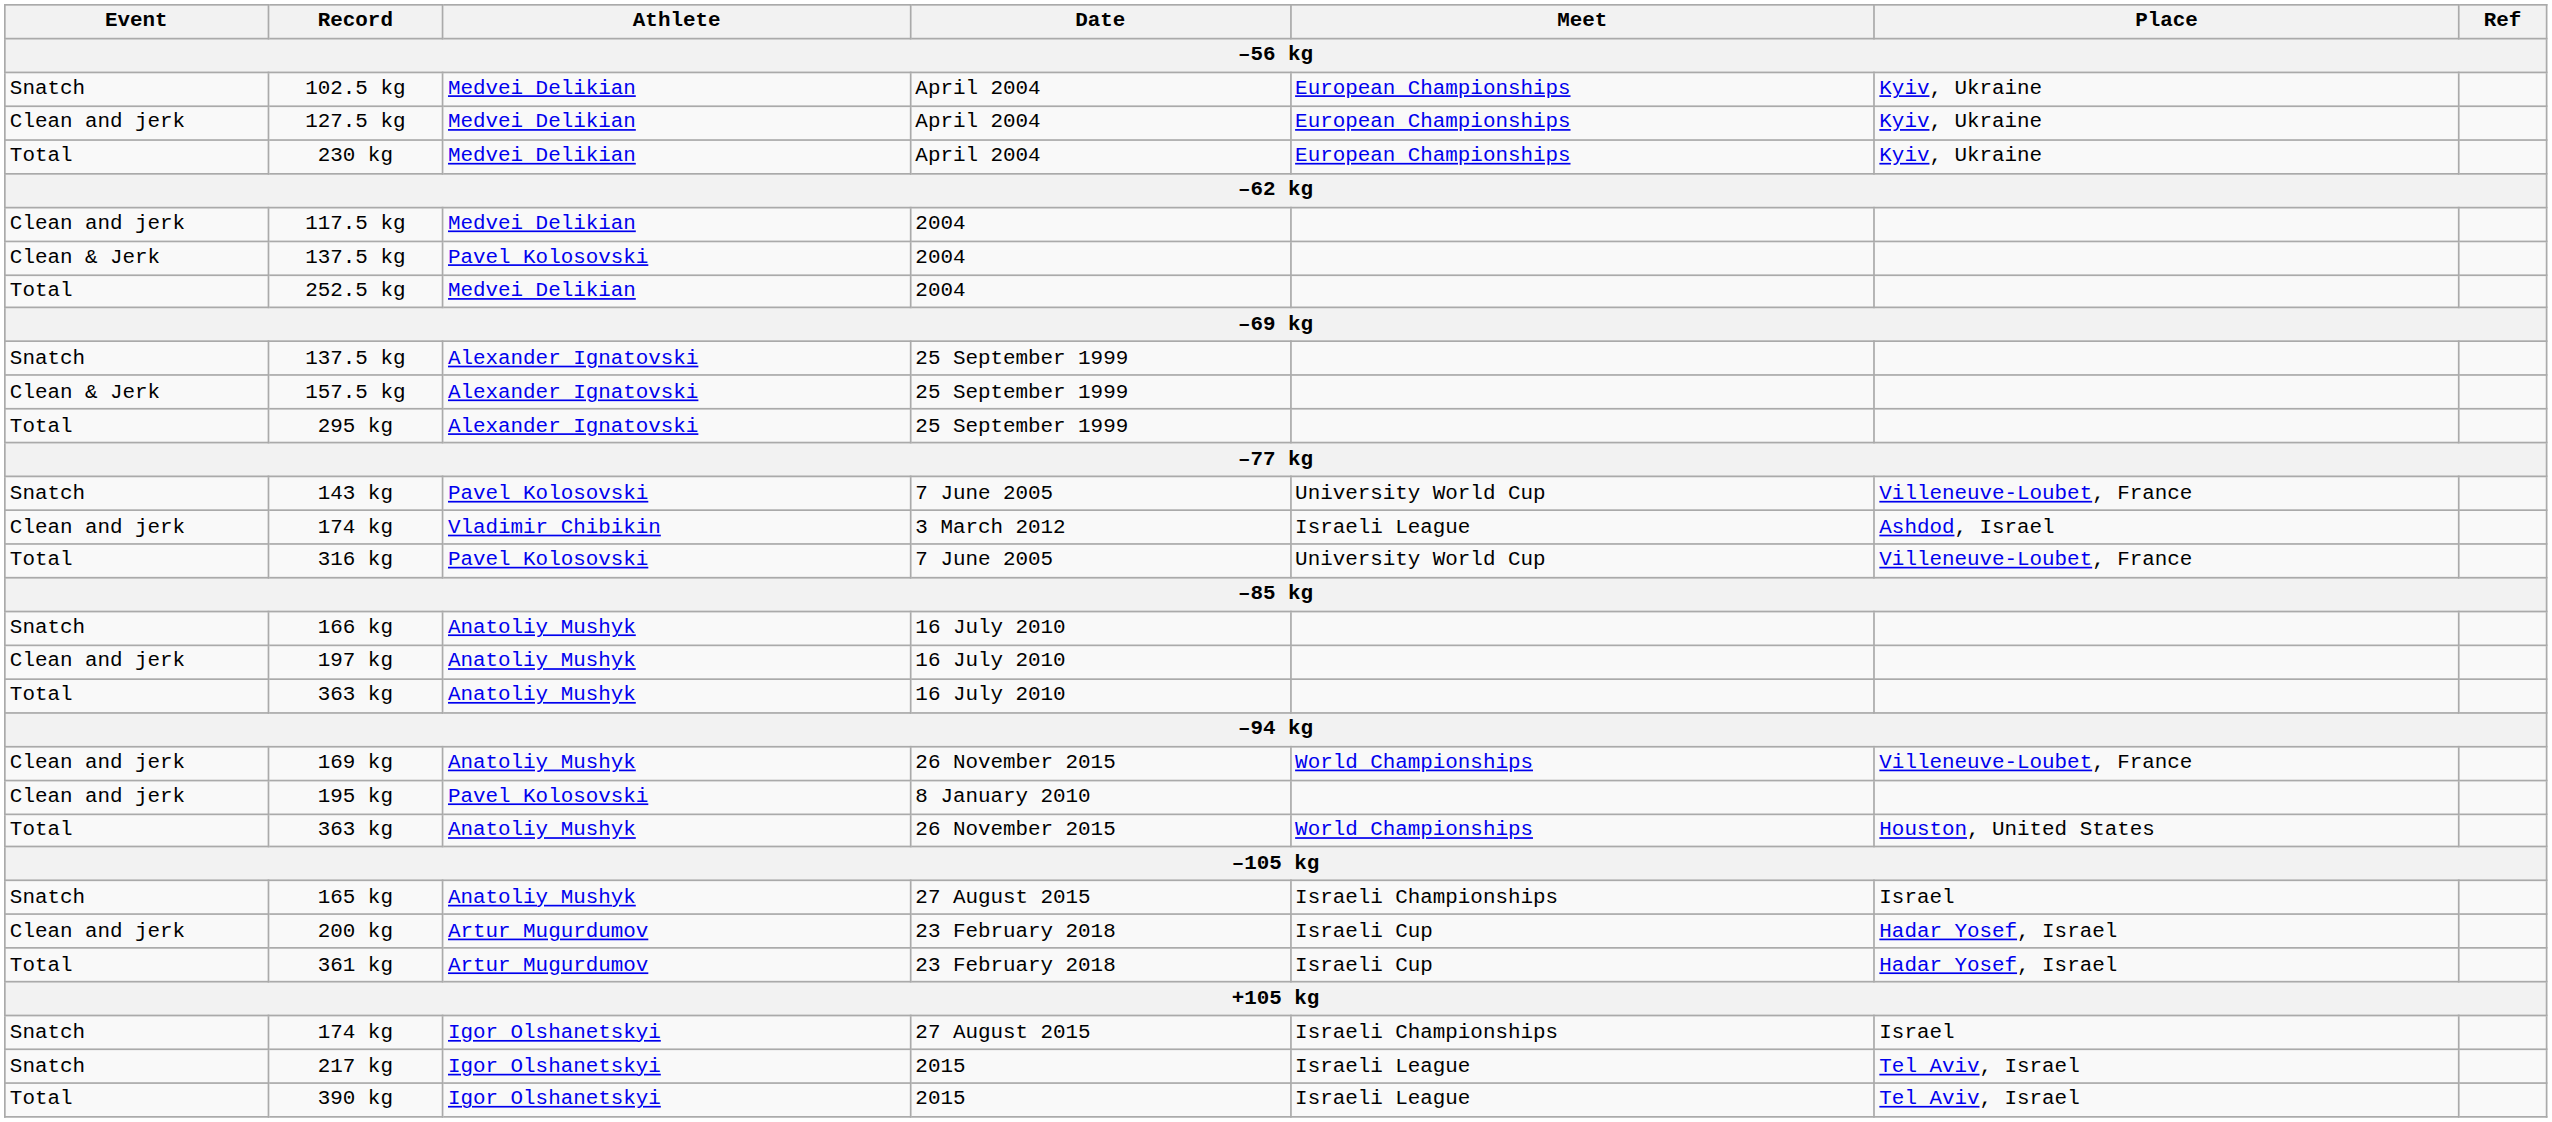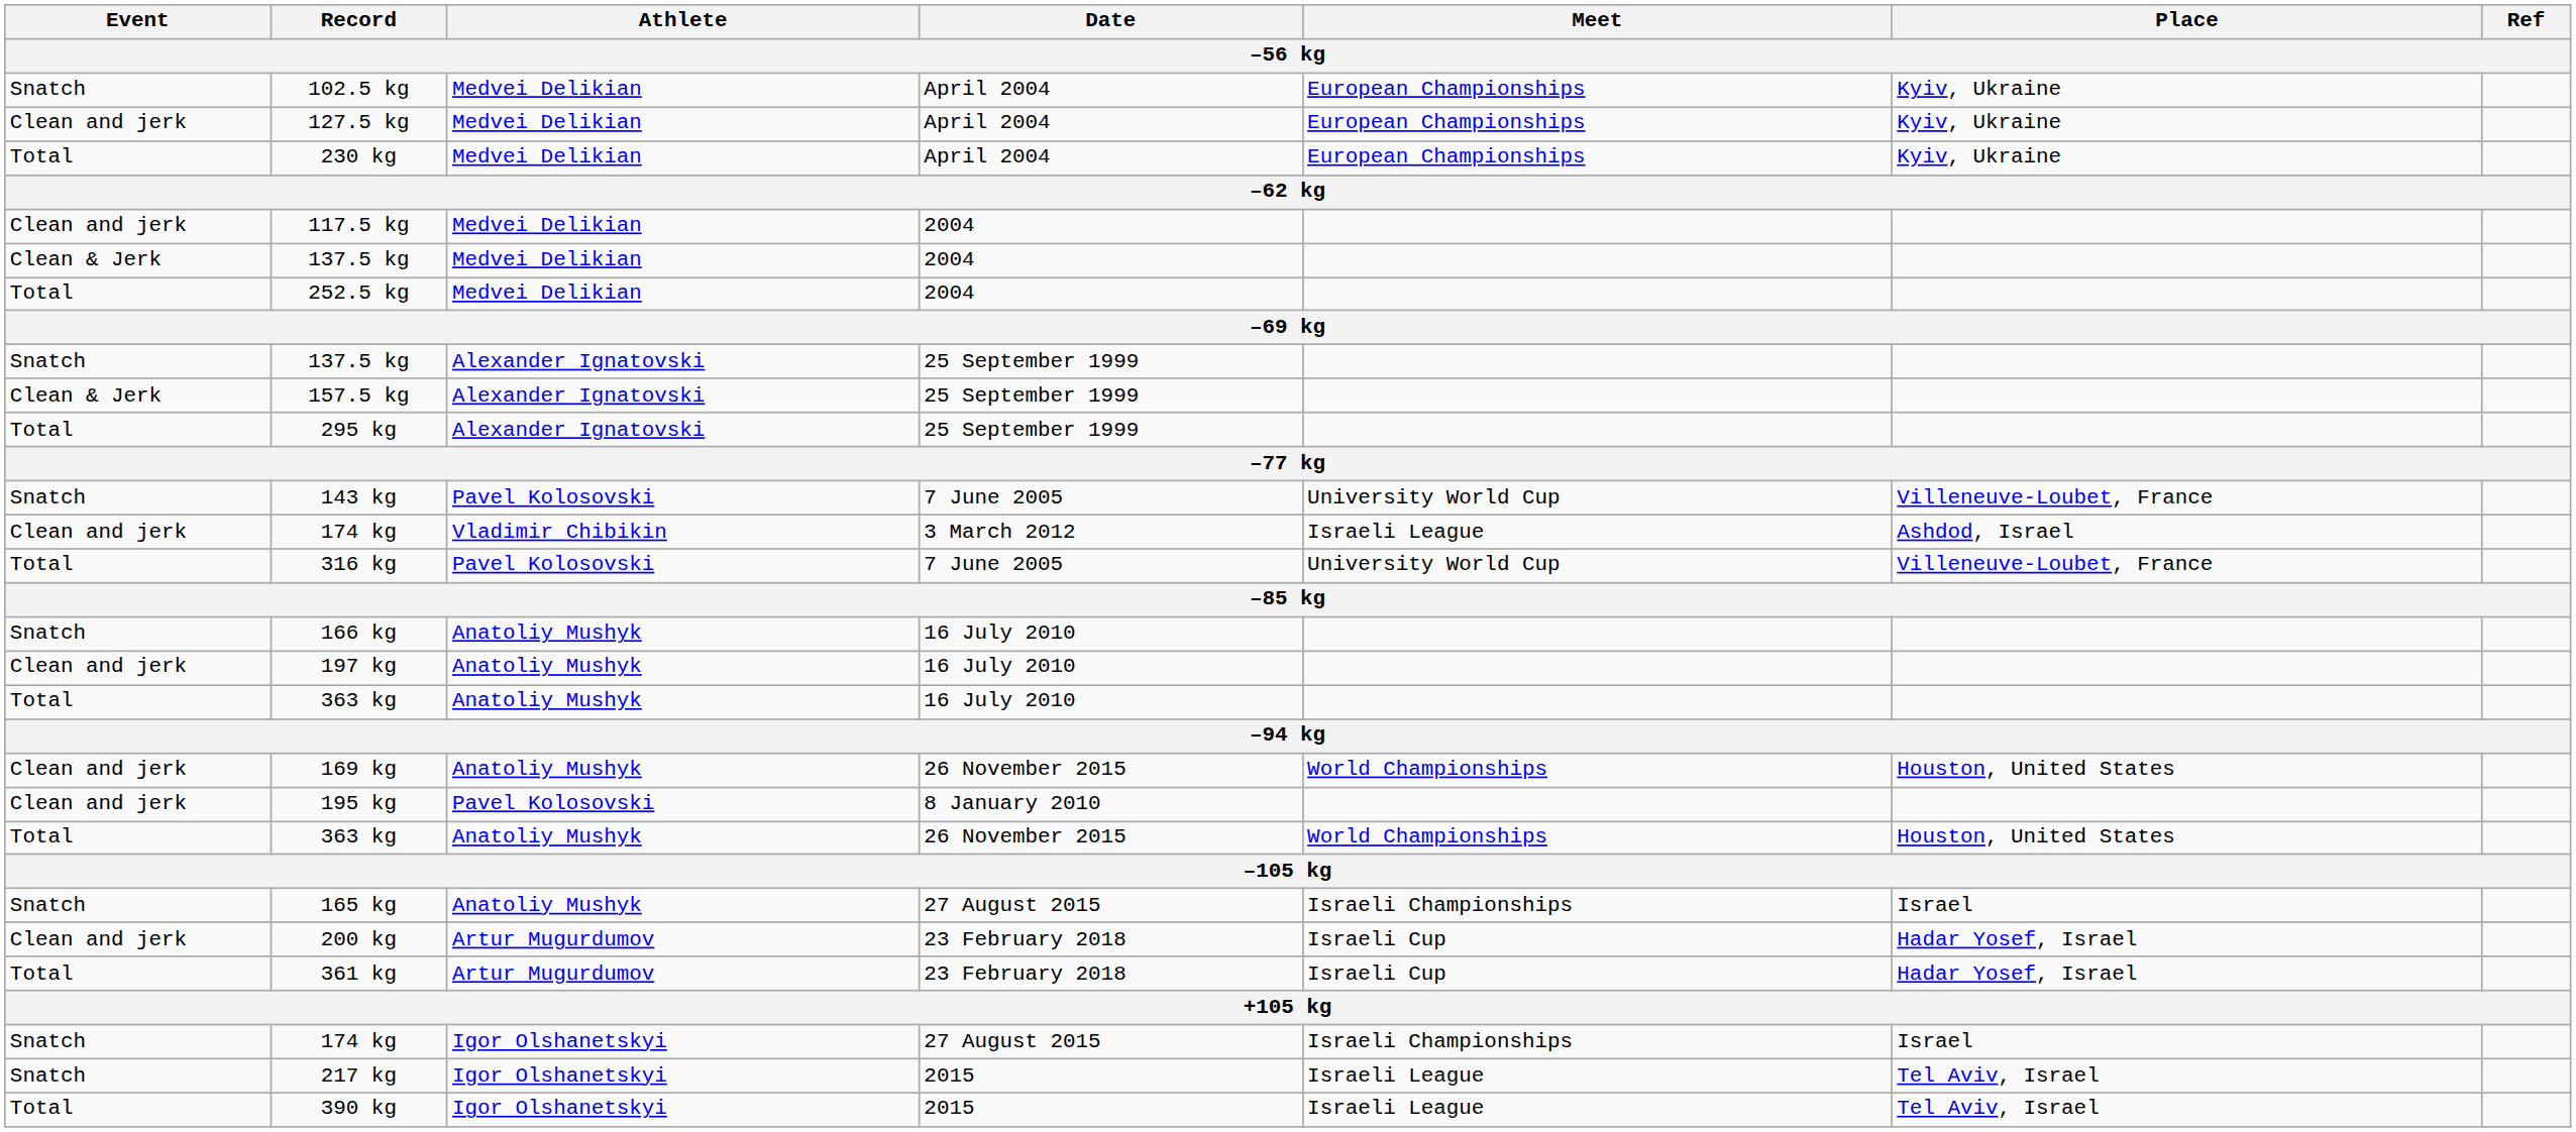137.5 kg / 2004 | Athlete: Pavel Kolosovski -> Medvei Delikian
169 kg | Place: Villeneuve-Loubet, France -> Houston, United States
